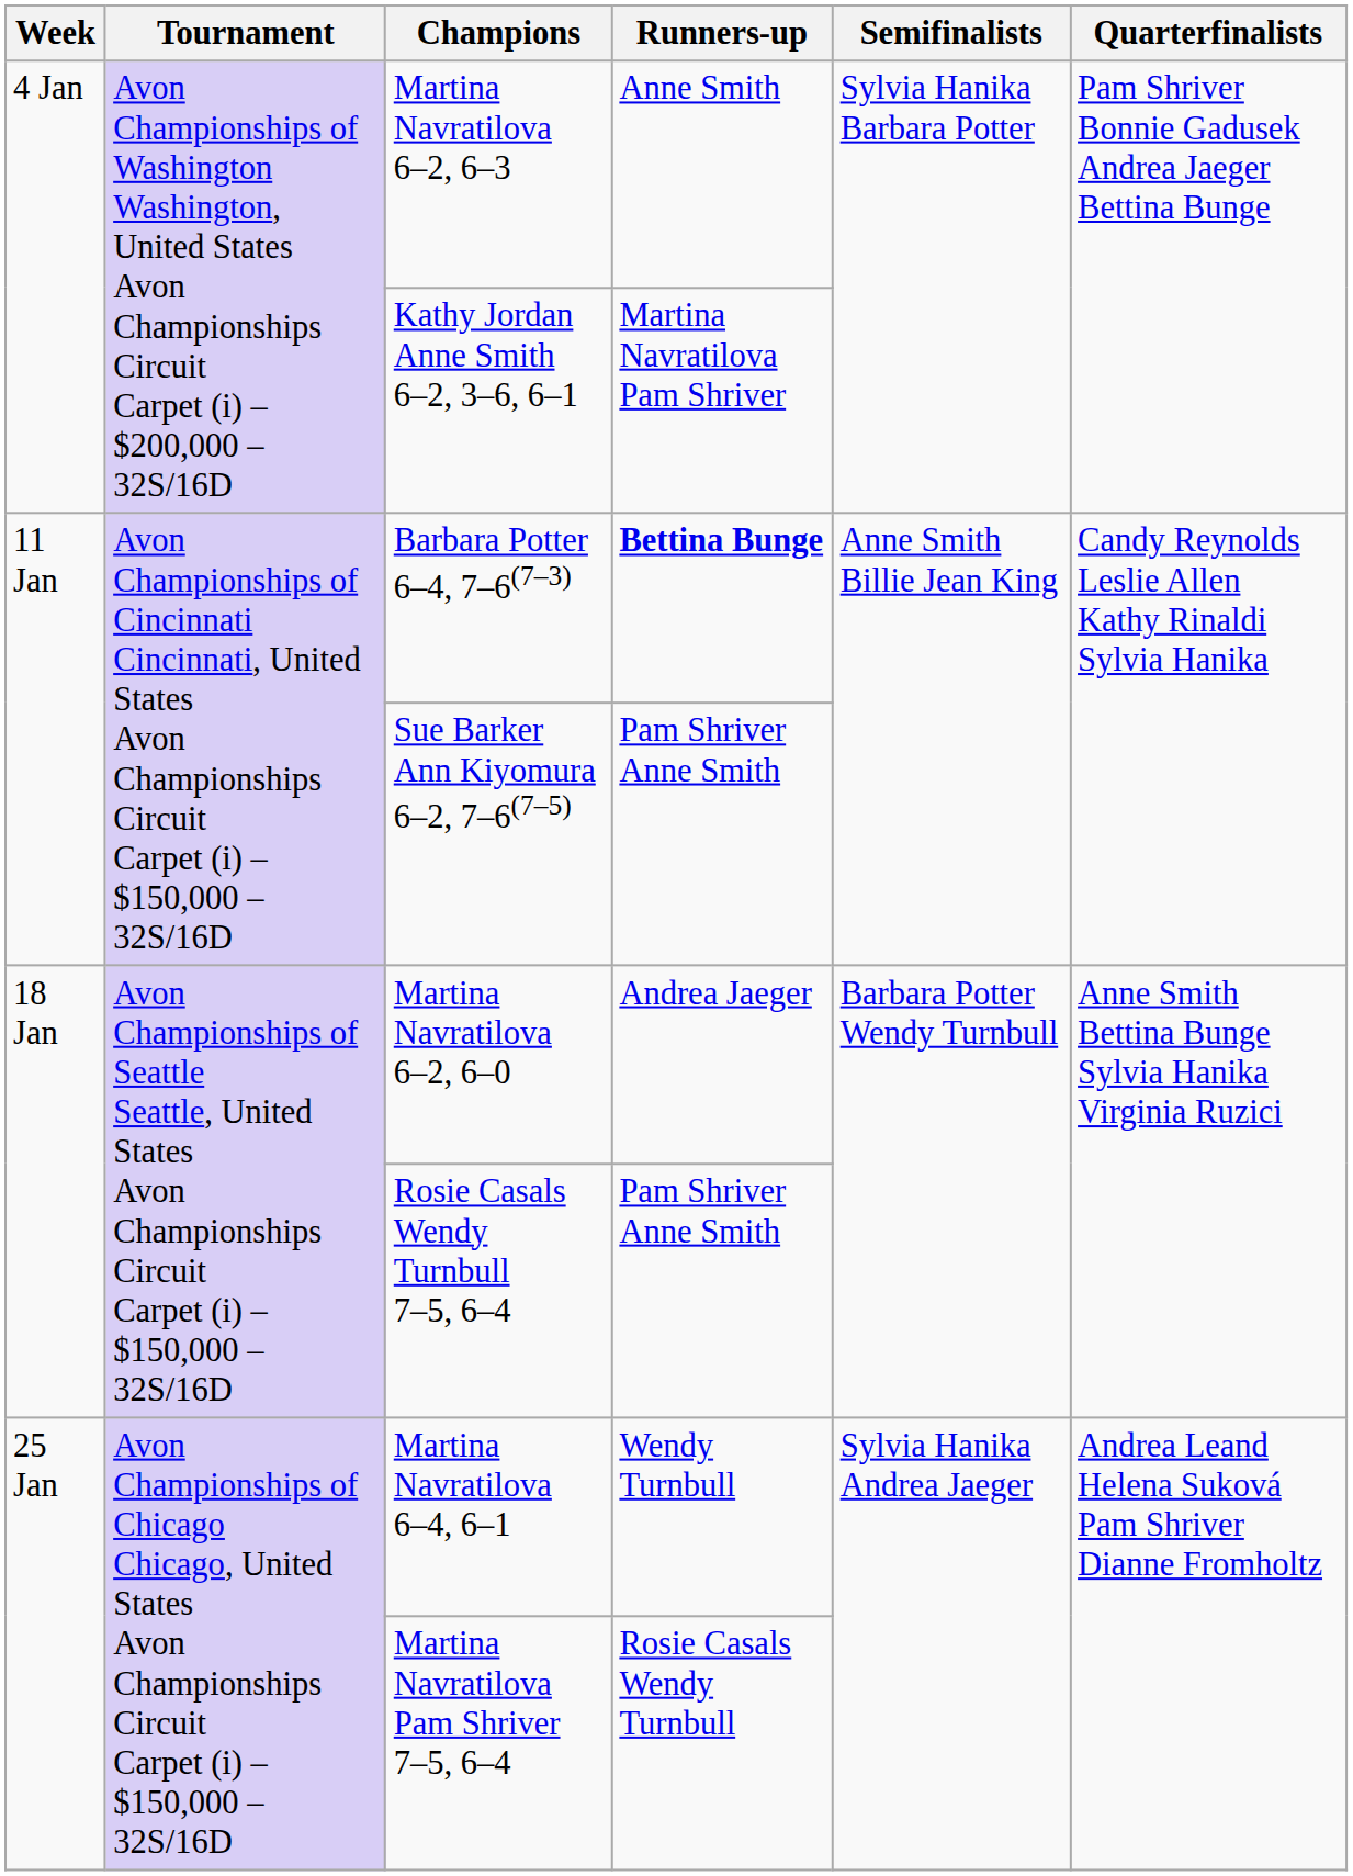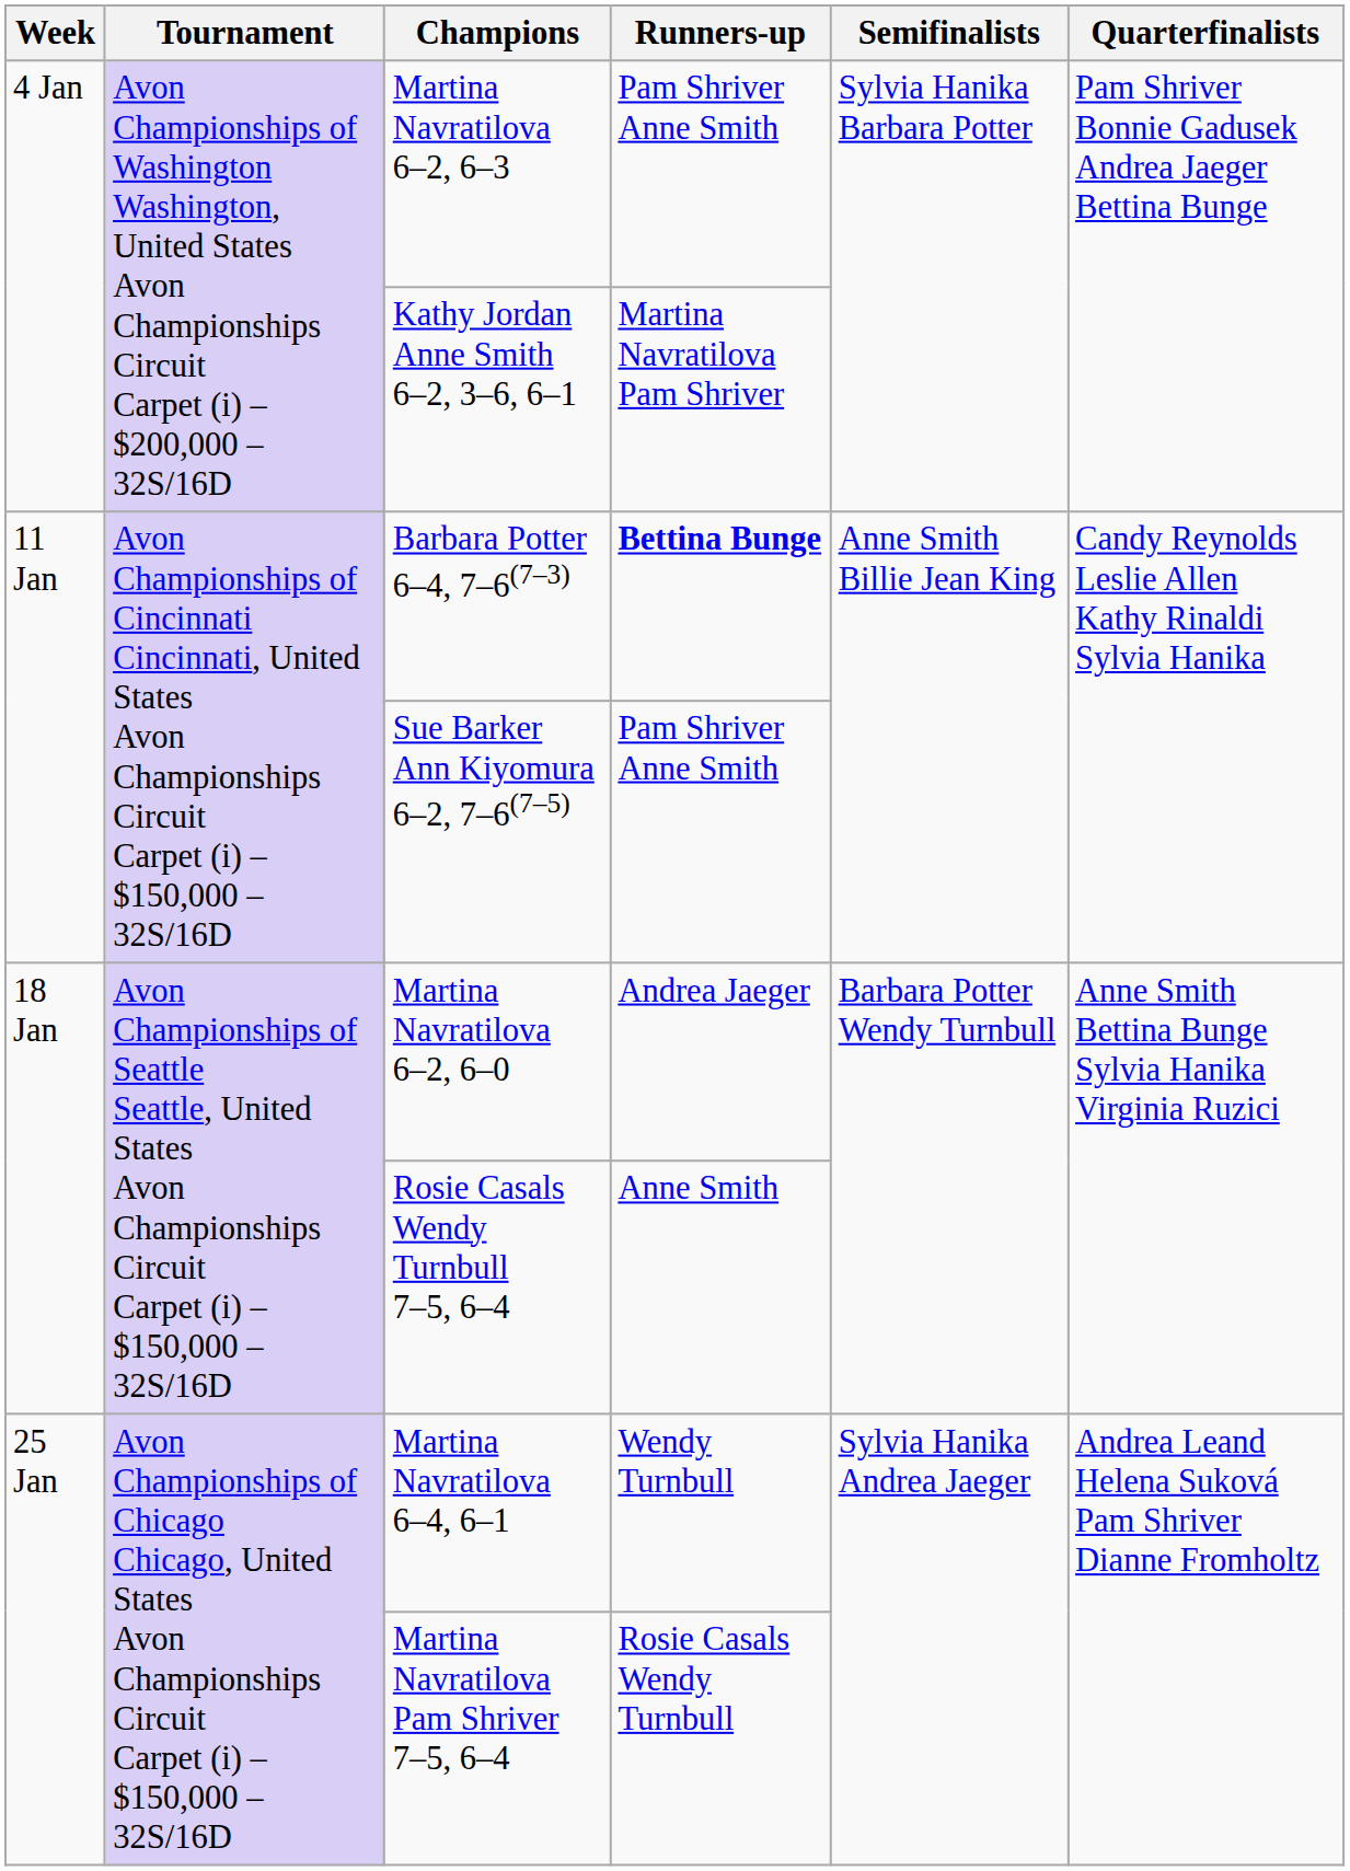Martina Navratilova 6–2, 6–3 | Runners-up: Anne Smith -> Pam Shriver Anne Smith
Rosie Casals Wendy Turnbull 7–5, 6–4 | Runners-up: Pam Shriver Anne Smith -> Anne Smith
